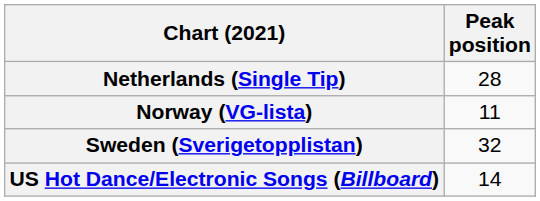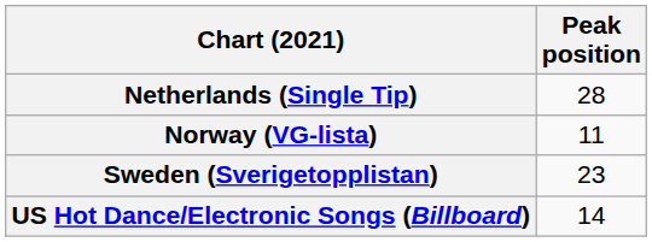Sweden (Sverigetopplistan) | Peak position: 32 -> 23
